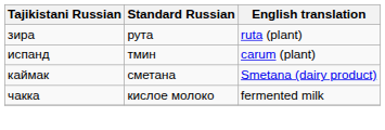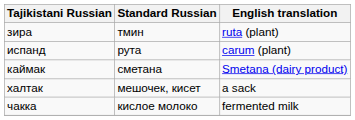зира | Standard Russian: рута -> тмин
испанд | Standard Russian: тмин -> рута
+ row: халтак | мешочек, кисет | a sack
